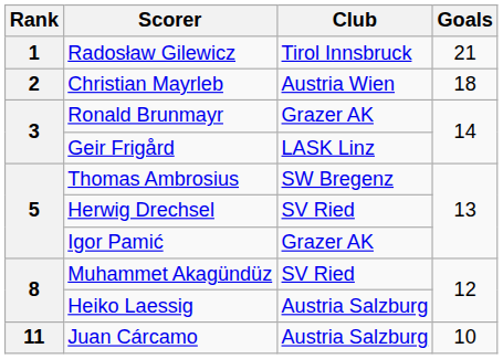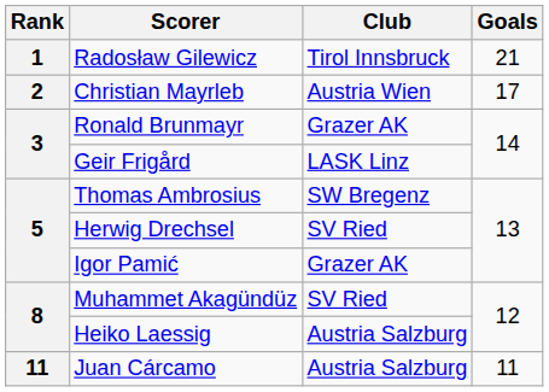Christian Mayrleb | Goals: 18 -> 17
Juan Cárcamo | Goals: 10 -> 11
